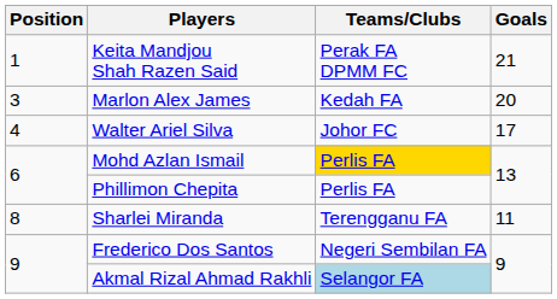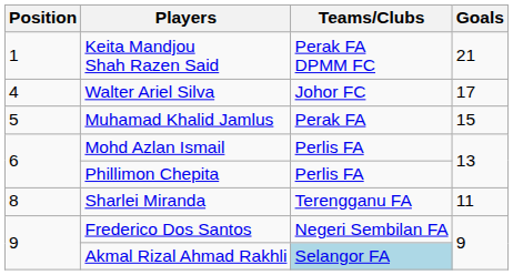- row: 3 | Marlon Alex James | Kedah FA | 20
+ row: 5 | Muhamad Khalid Jamlus | Perak FA | 15
Mohd Azlan Ismail | Teams/Clubs: gold background -> no background
